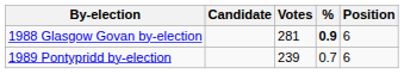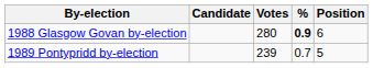1988 Glasgow Govan by-election | Votes: 281 -> 280
1989 Pontypridd by-election | Position: 6 -> 5
